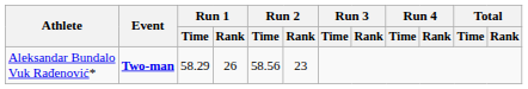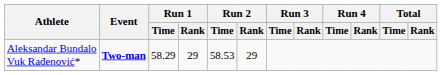Aleksandar Bundalo Vuk Rađenović* | Run 1 / Rank: 26 -> 29
Aleksandar Bundalo Vuk Rađenović* | Run 2 / Time: 58.56 -> 58.53
Aleksandar Bundalo Vuk Rađenović* | Run 2 / Rank: 23 -> 29
